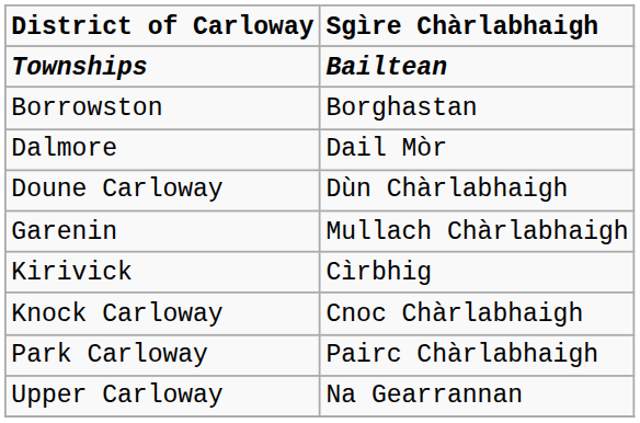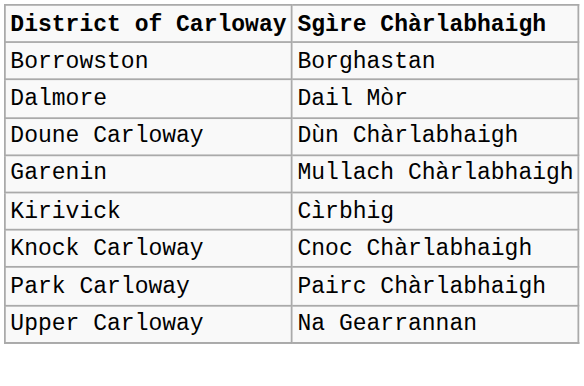- row: Townships | Bailtean
